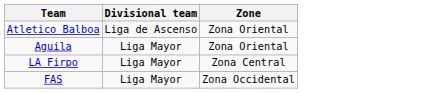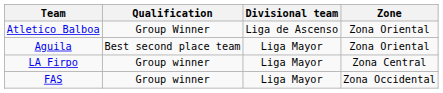+ column: Qualification | Group Winner | Best second place team | Group winner | Group winner
